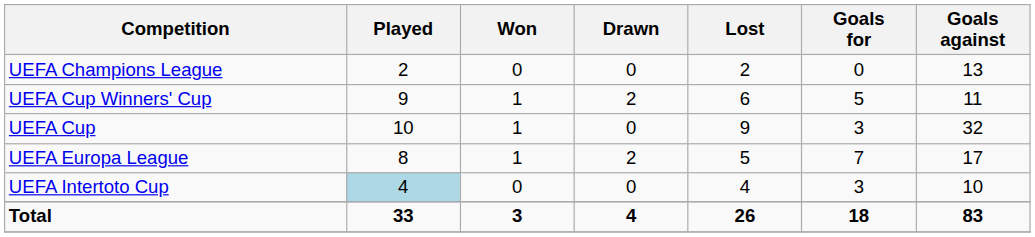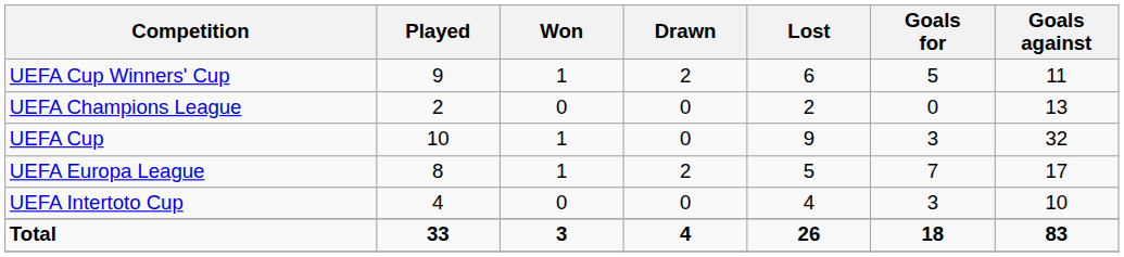rows swapped: UEFA Champions League <-> UEFA Cup Winners' Cup
UEFA Intertoto Cup | Played: lightblue background -> no background
